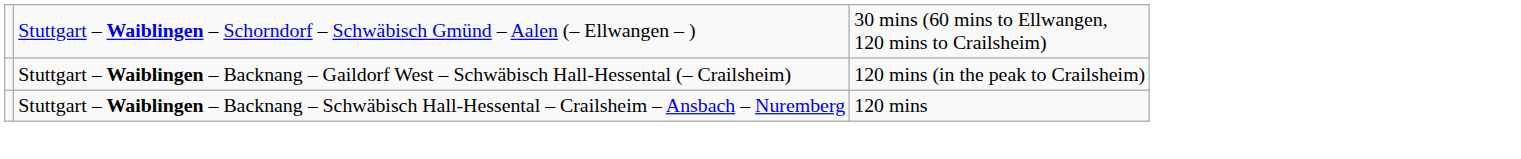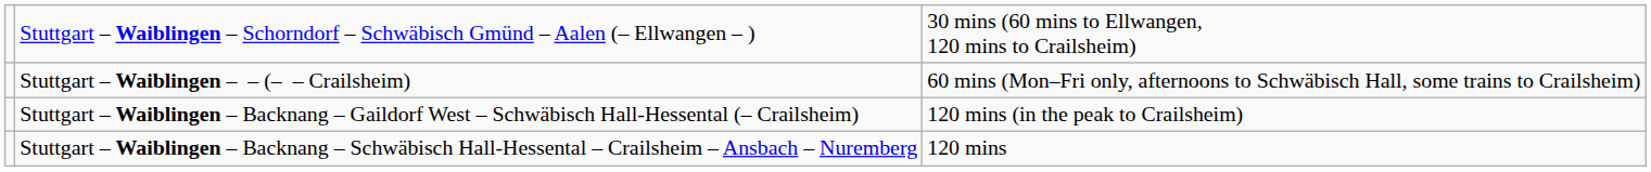+ row: Stuttgart – Waiblingen – – (– – Crailsheim) | 60 mins (Mon–Fri only, afternoons to Schwäbisch Hall, some trains to Crailsheim)
